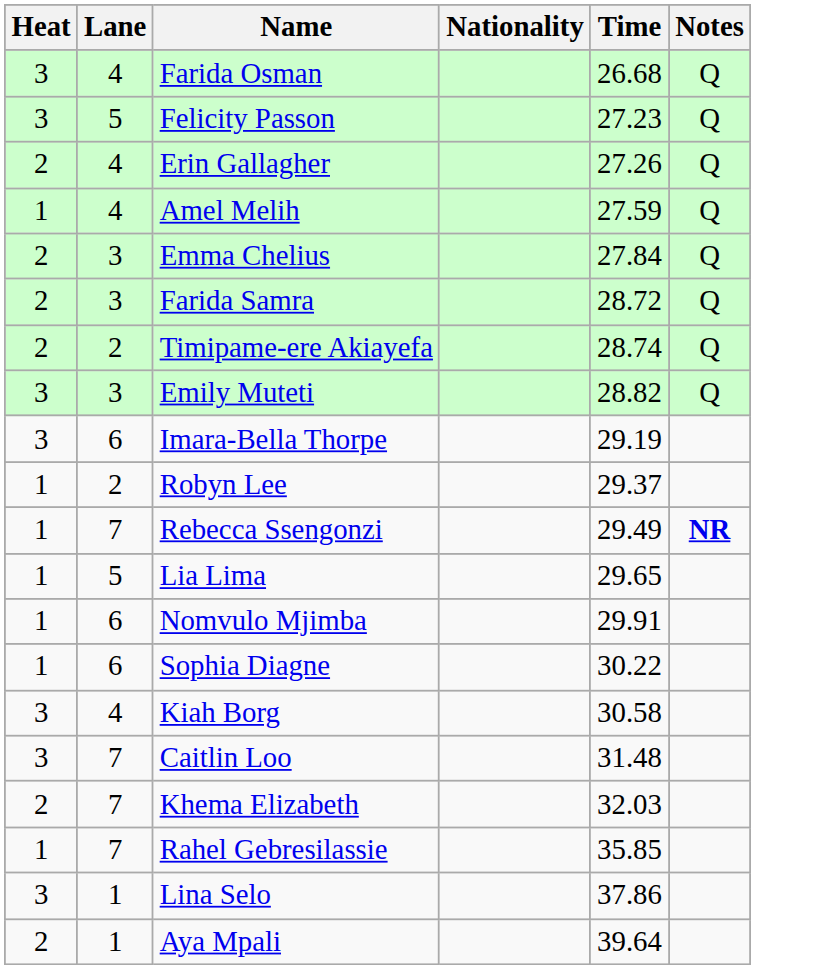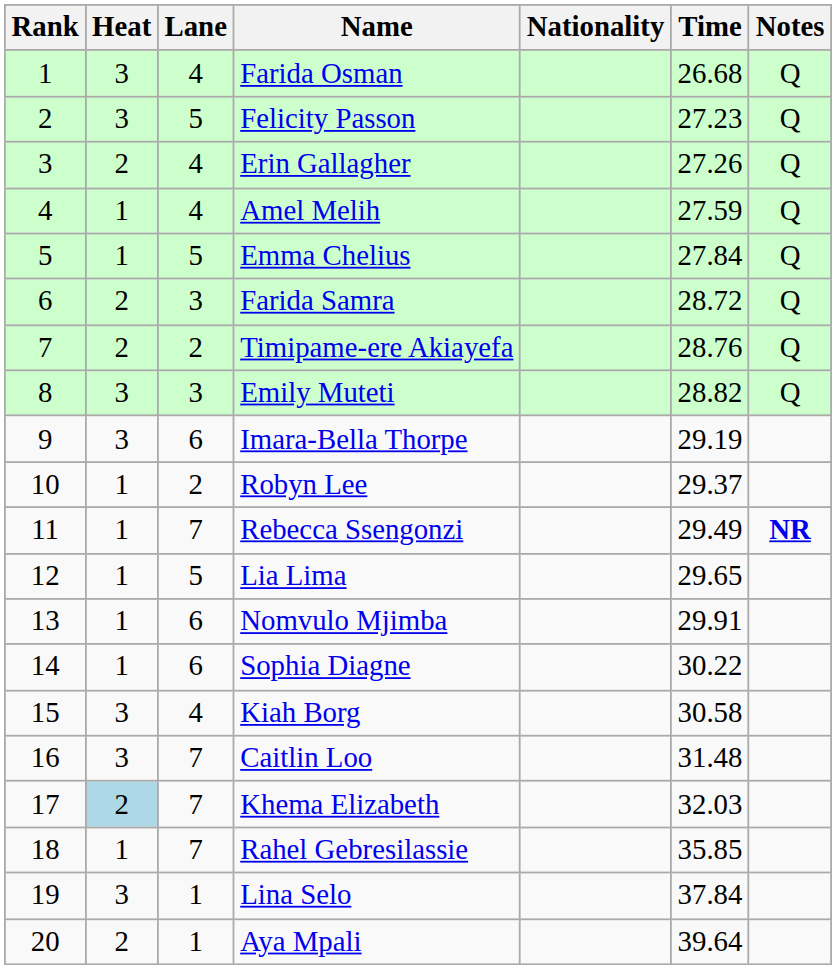+ column: Rank | 1 | 2 | 3 | 4 | 5 | 6 | 7 | 8 | 9 | 10 | 11 | 12 | 13 | 14 | 15 | 16 | 17 | 18 | 19 | 20
Emma Chelius | Heat: 2 -> 1
Emma Chelius | Lane: 3 -> 5
Timipame-ere Akiayefa | Time: 28.74 -> 28.76
Khema Elizabeth | Heat: no background -> lightblue background
Lina Selo | Time: 37.86 -> 37.84
